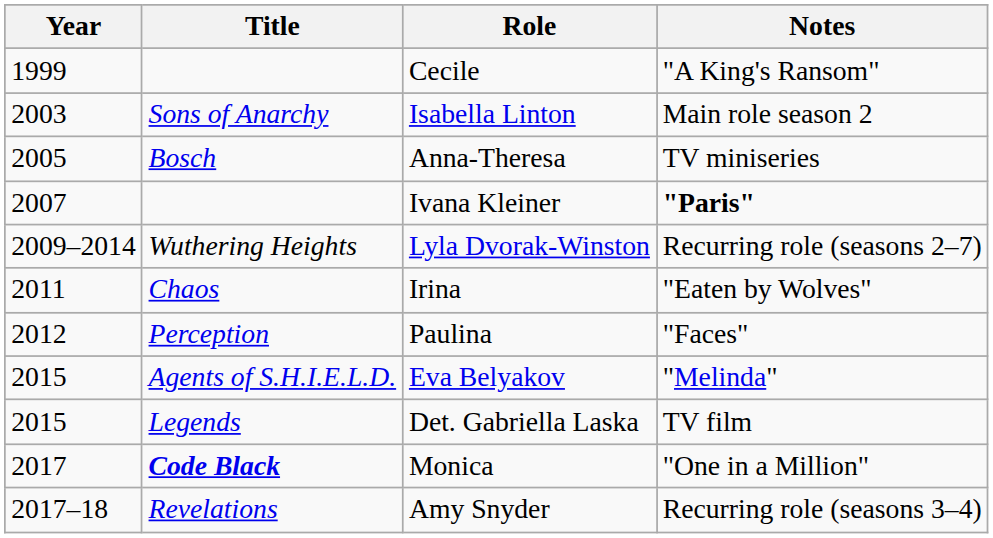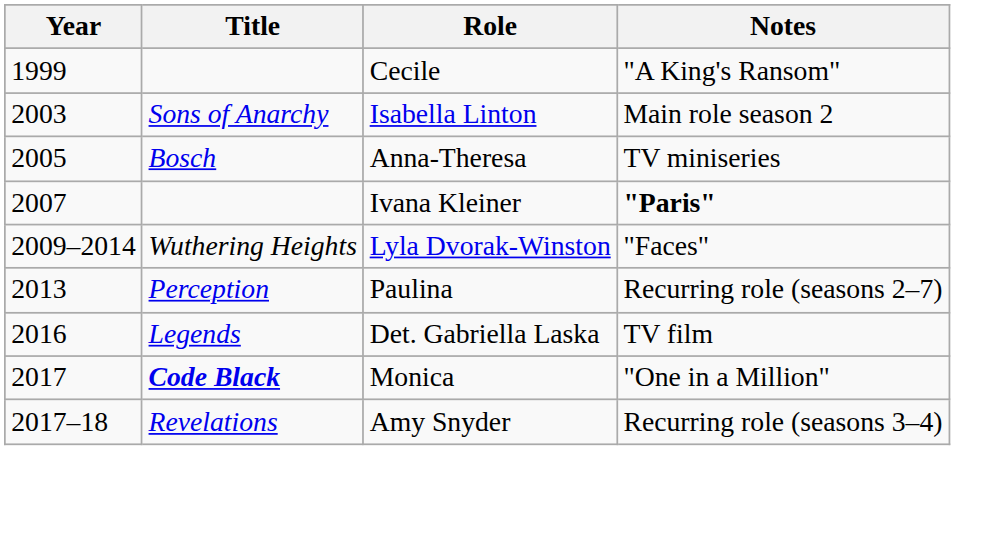Lyla Dvorak-Winston | Notes: Recurring role (seasons 2–7) -> "Faces"
- row: 2011 | Chaos | Irina | "Eaten by Wolves"
Paulina | Year: 2012 -> 2013
Paulina | Notes: "Faces" -> Recurring role (seasons 2–7)
- row: 2015 | Agents of S.H.I.E.L.D. | Eva Belyakov | "Melinda"
Det. Gabriella Laska | Year: 2015 -> 2016
